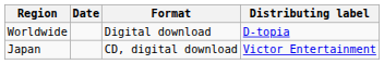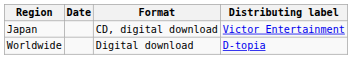rows swapped: Japan <-> Worldwide
